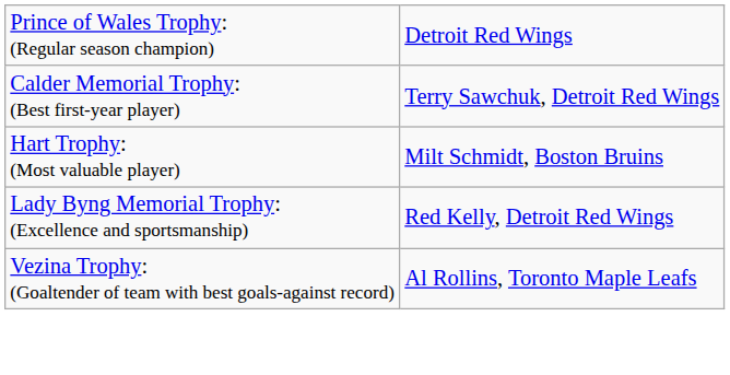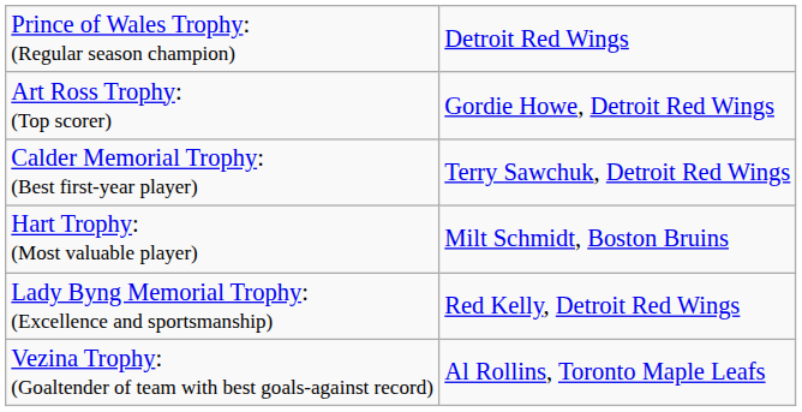+ row: Art Ross Trophy: (Top scorer) | Gordie Howe, Detroit Red Wings
